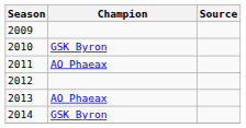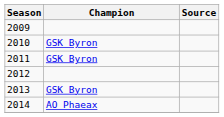2011 | Champion: AO Phaeax -> GSK Byron
2013 | Champion: AO Phaeax -> GSK Byron
2014 | Champion: GSK Byron -> AO Phaeax
